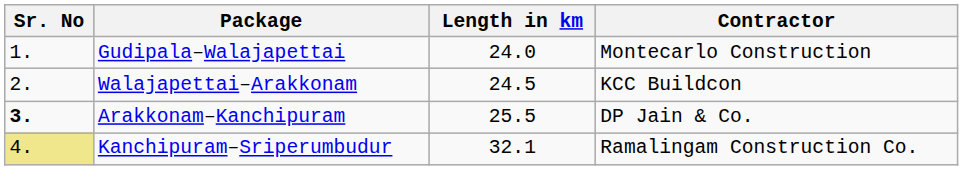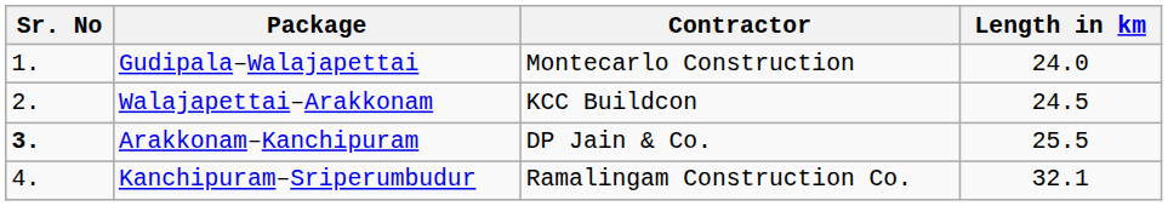columns swapped: Length in km <-> Contractor
Kanchipuram–Sriperumbudur | Sr. No: khaki background -> no background
